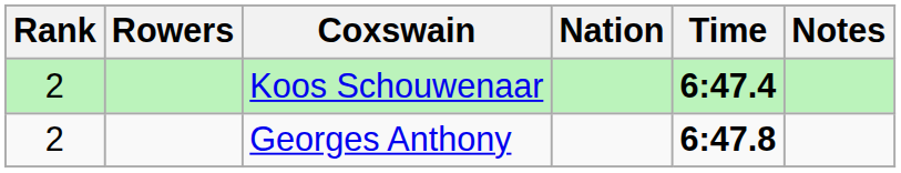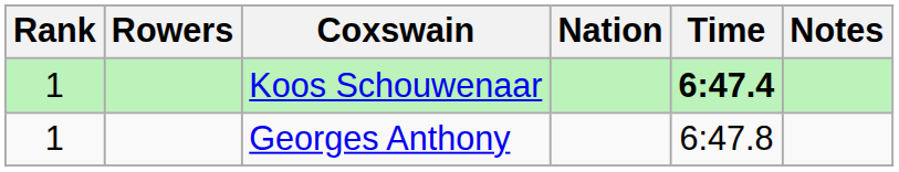Koos Schouwenaar | Rank: 2 -> 1
Georges Anthony | Rank: 2 -> 1
Georges Anthony | Time: bold -> normal
